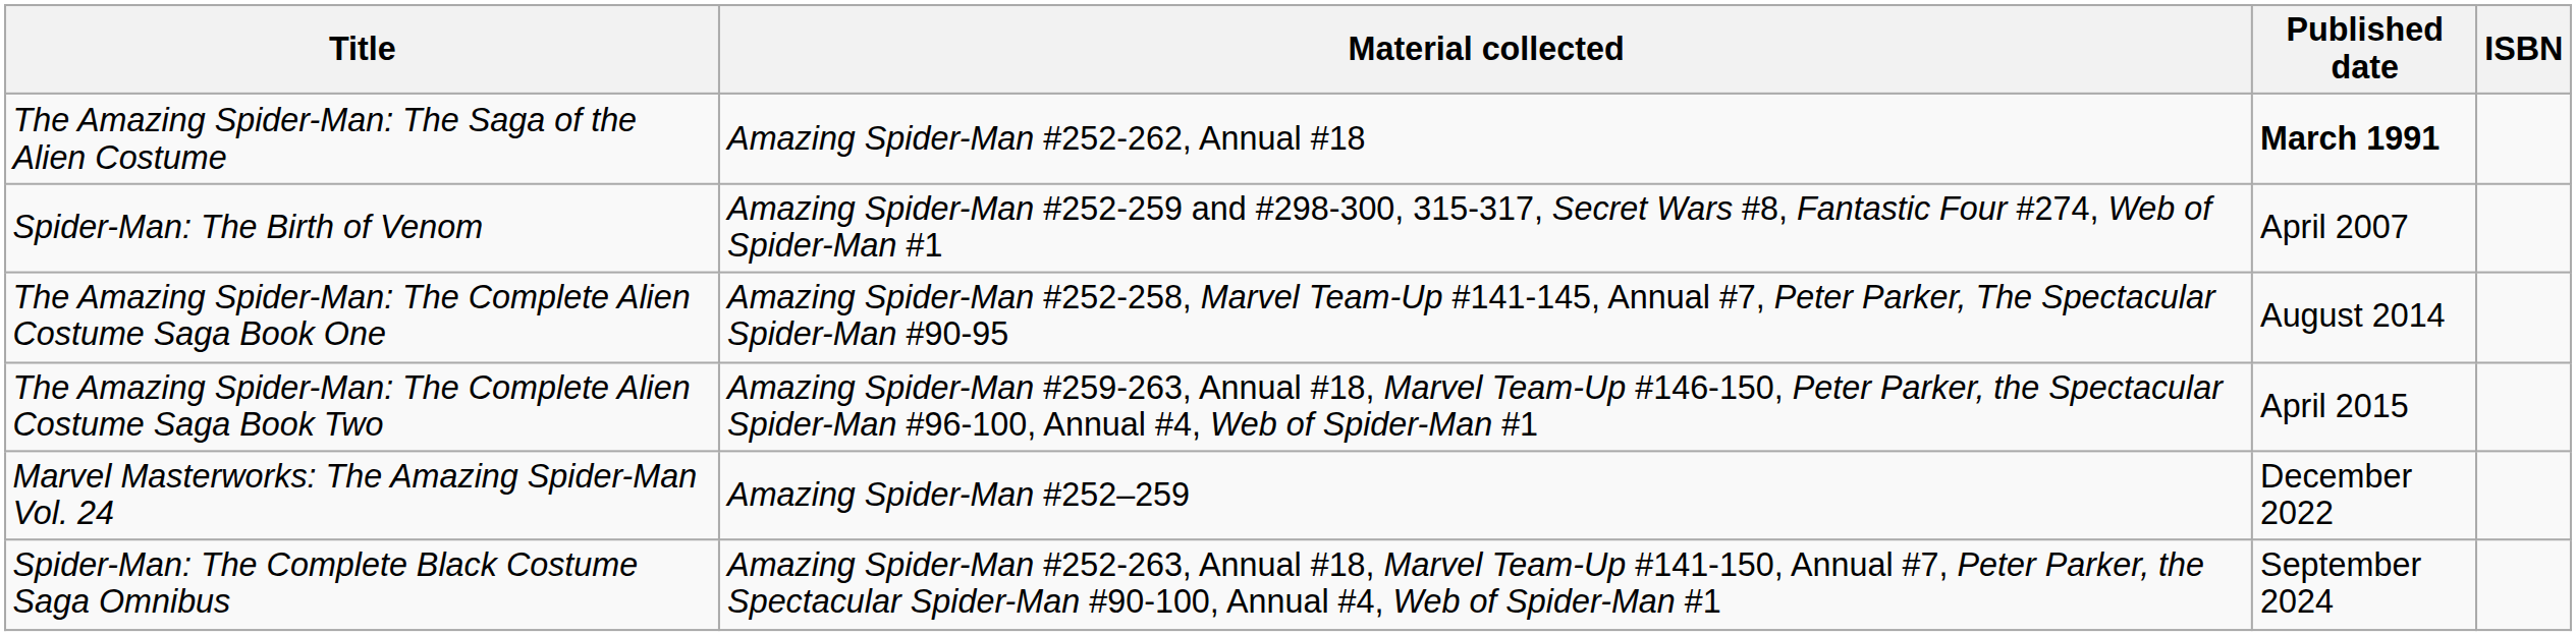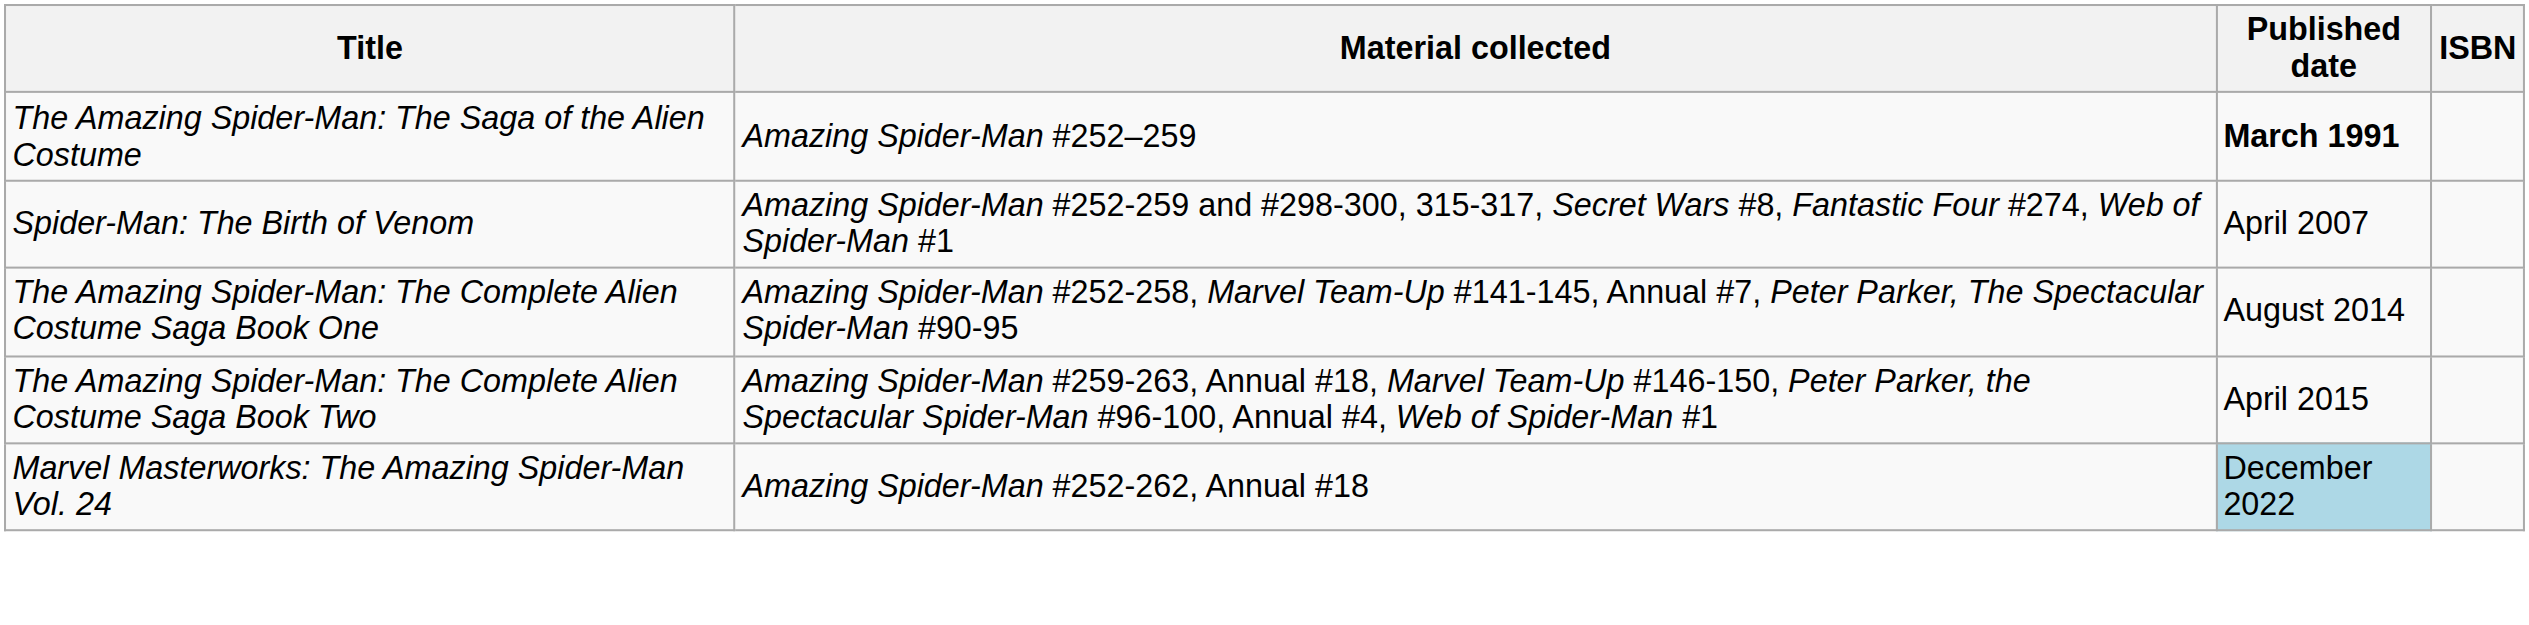The Amazing Spider-Man: The Saga of the Alien Costume | Material collected: Amazing Spider-Man #252-262, Annual #18 -> Amazing Spider-Man #252–259
Marvel Masterworks: The Amazing Spider-Man Vol. 24 | Material collected: Amazing Spider-Man #252–259 -> Amazing Spider-Man #252-262, Annual #18
Marvel Masterworks: The Amazing Spider-Man Vol. 24 | Published date: no background -> lightblue background
- row: Spider-Man: The Complete Black Costume Saga Omnibus | Amazing Spider-Man #252-263, Annual #18, Marvel Team-Up #141-150, Annual #7, Peter Parker, the Spectacular Spider-Man #90-100, Annual #4, Web of Spider-Man #1 | September 2024
